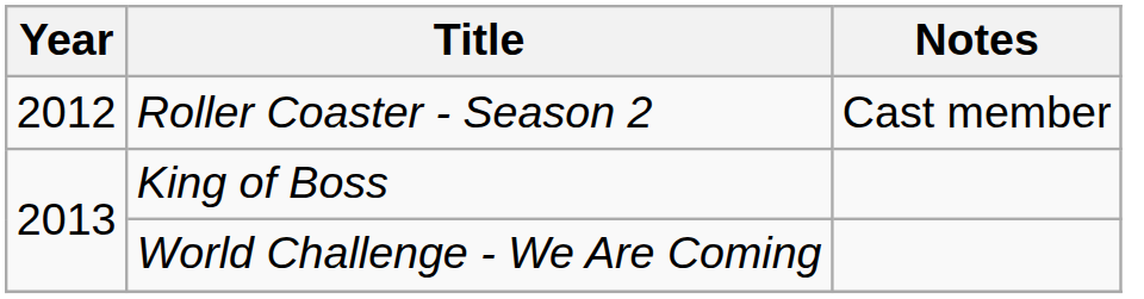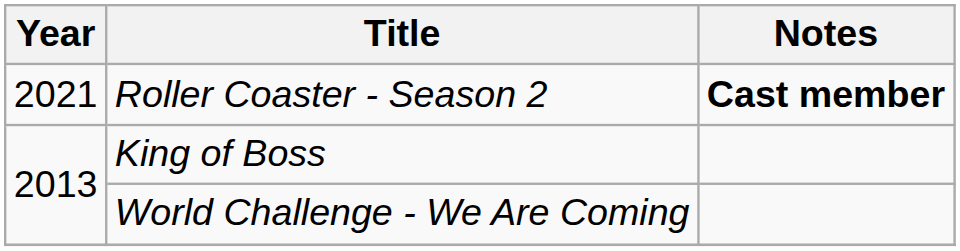Roller Coaster - Season 2 | Year: 2012 -> 2021
Roller Coaster - Season 2 | Notes: normal -> bold
